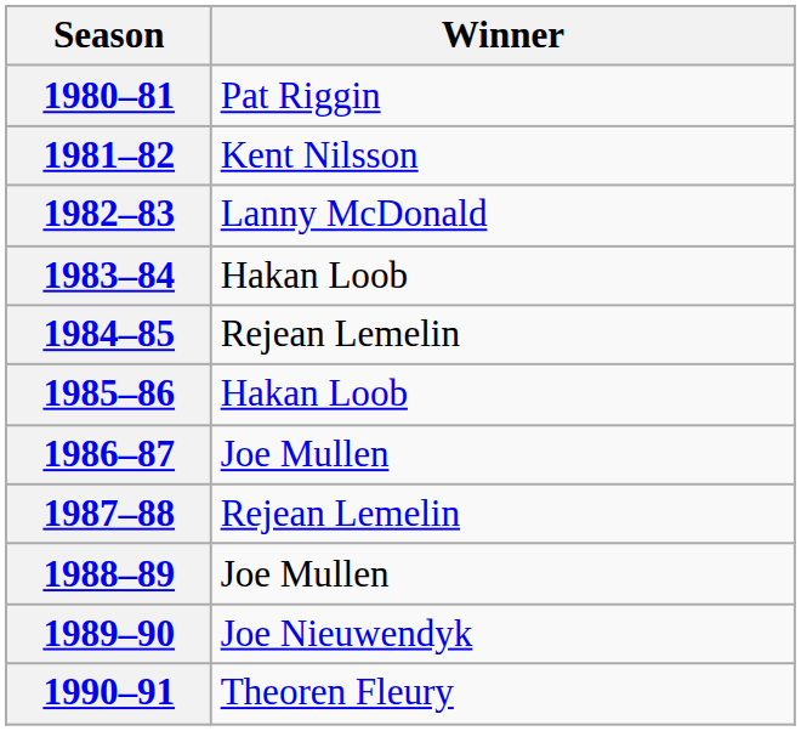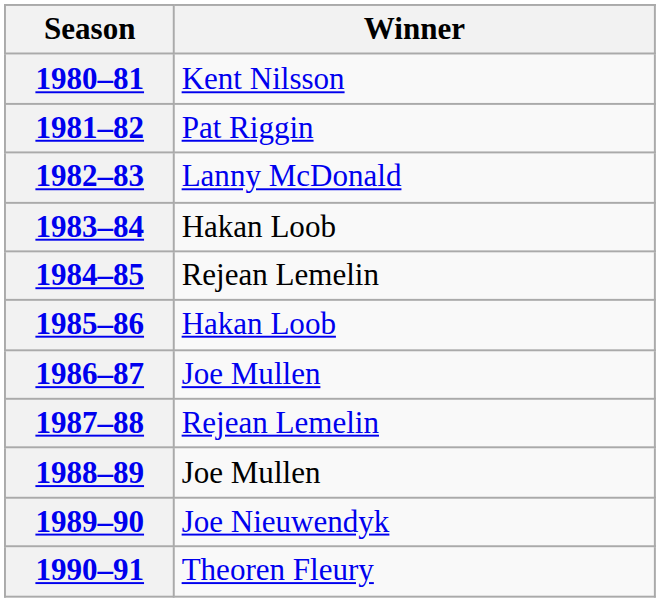1980–81 | Winner: Pat Riggin -> Kent Nilsson
1981–82 | Winner: Kent Nilsson -> Pat Riggin
